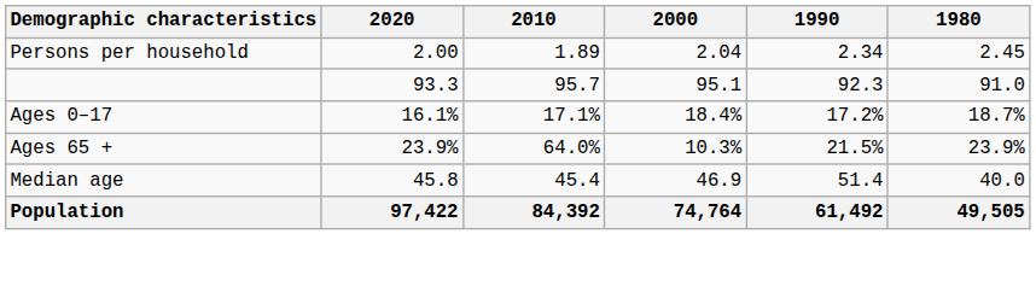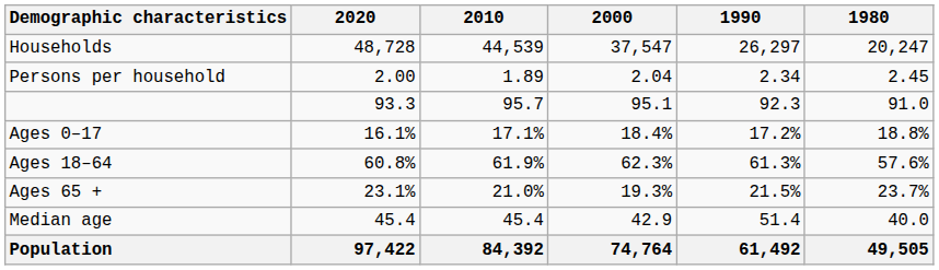+ row: Households | 48,728 | 44,539 | 37,547 | 26,297 | 20,247
Ages 0–17 | 1980: 18.7% -> 18.8%
+ row: Ages 18–64 | 60.8% | 61.9% | 62.3% | 61.3% | 57.6%
Ages 65 + | 2020: 23.9% -> 23.1%
Ages 65 + | 2010: 64.0% -> 21.0%
Ages 65 + | 2000: 10.3% -> 19.3%
Ages 65 + | 1980: 23.9% -> 23.7%
Median age | 2020: 45.8 -> 45.4
Median age | 2000: 46.9 -> 42.9
